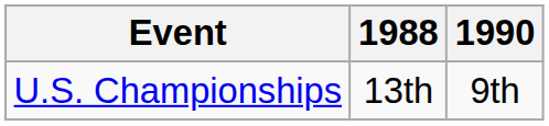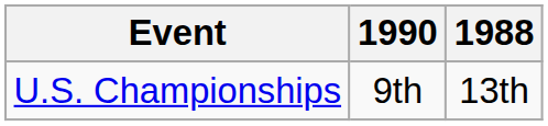columns swapped: 1988 <-> 1990
